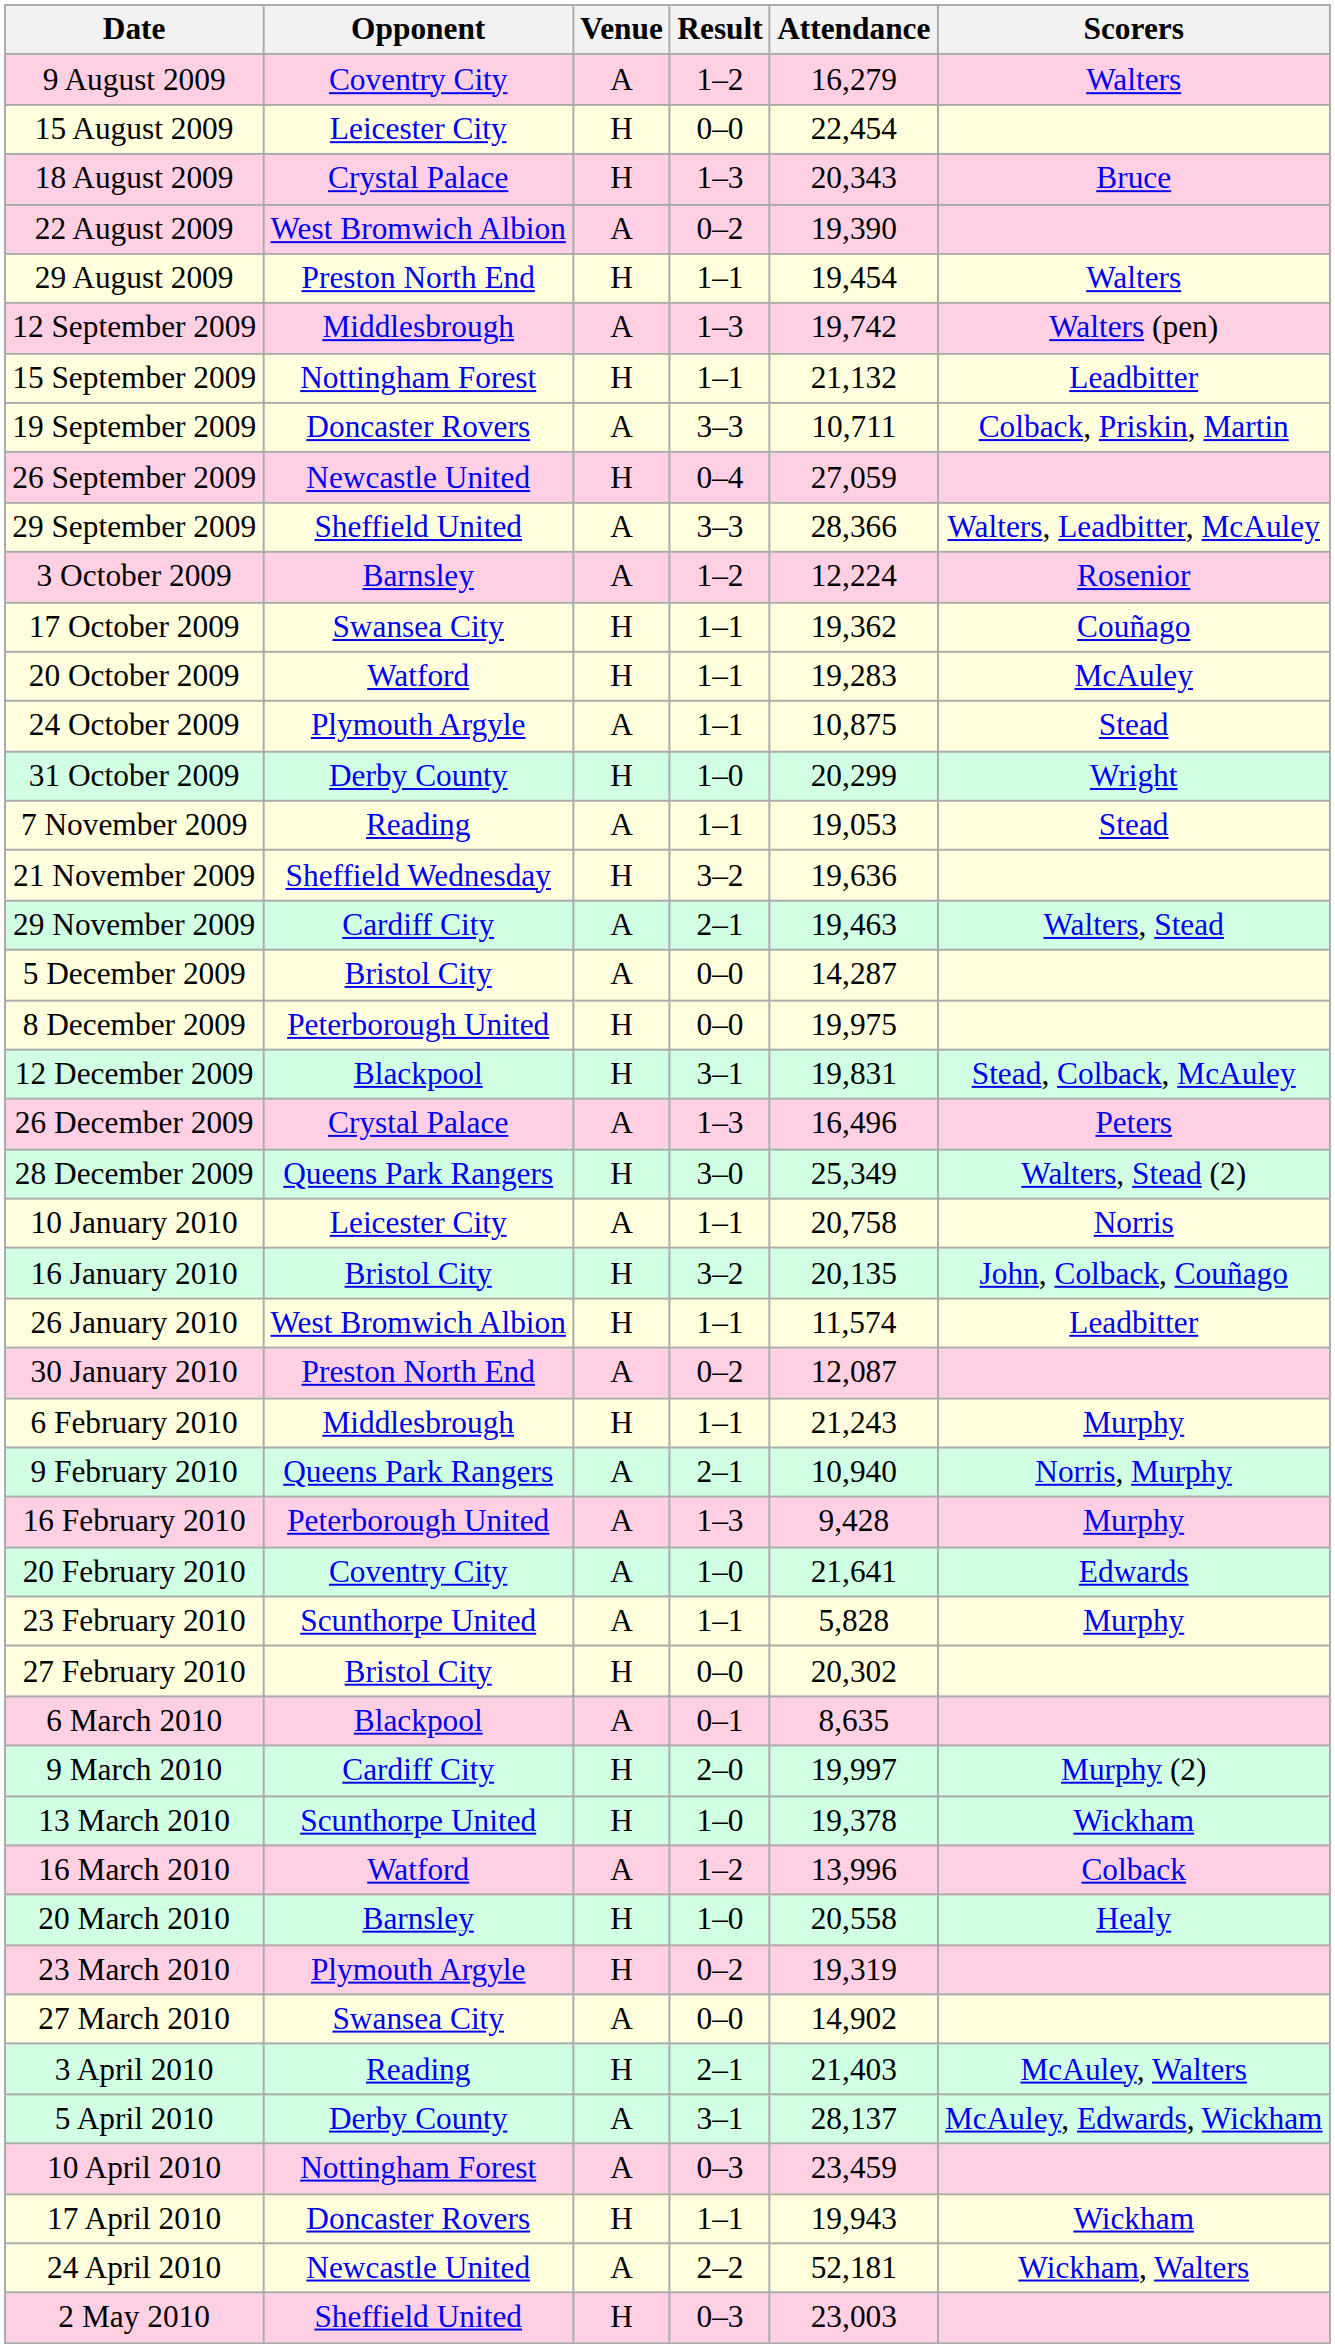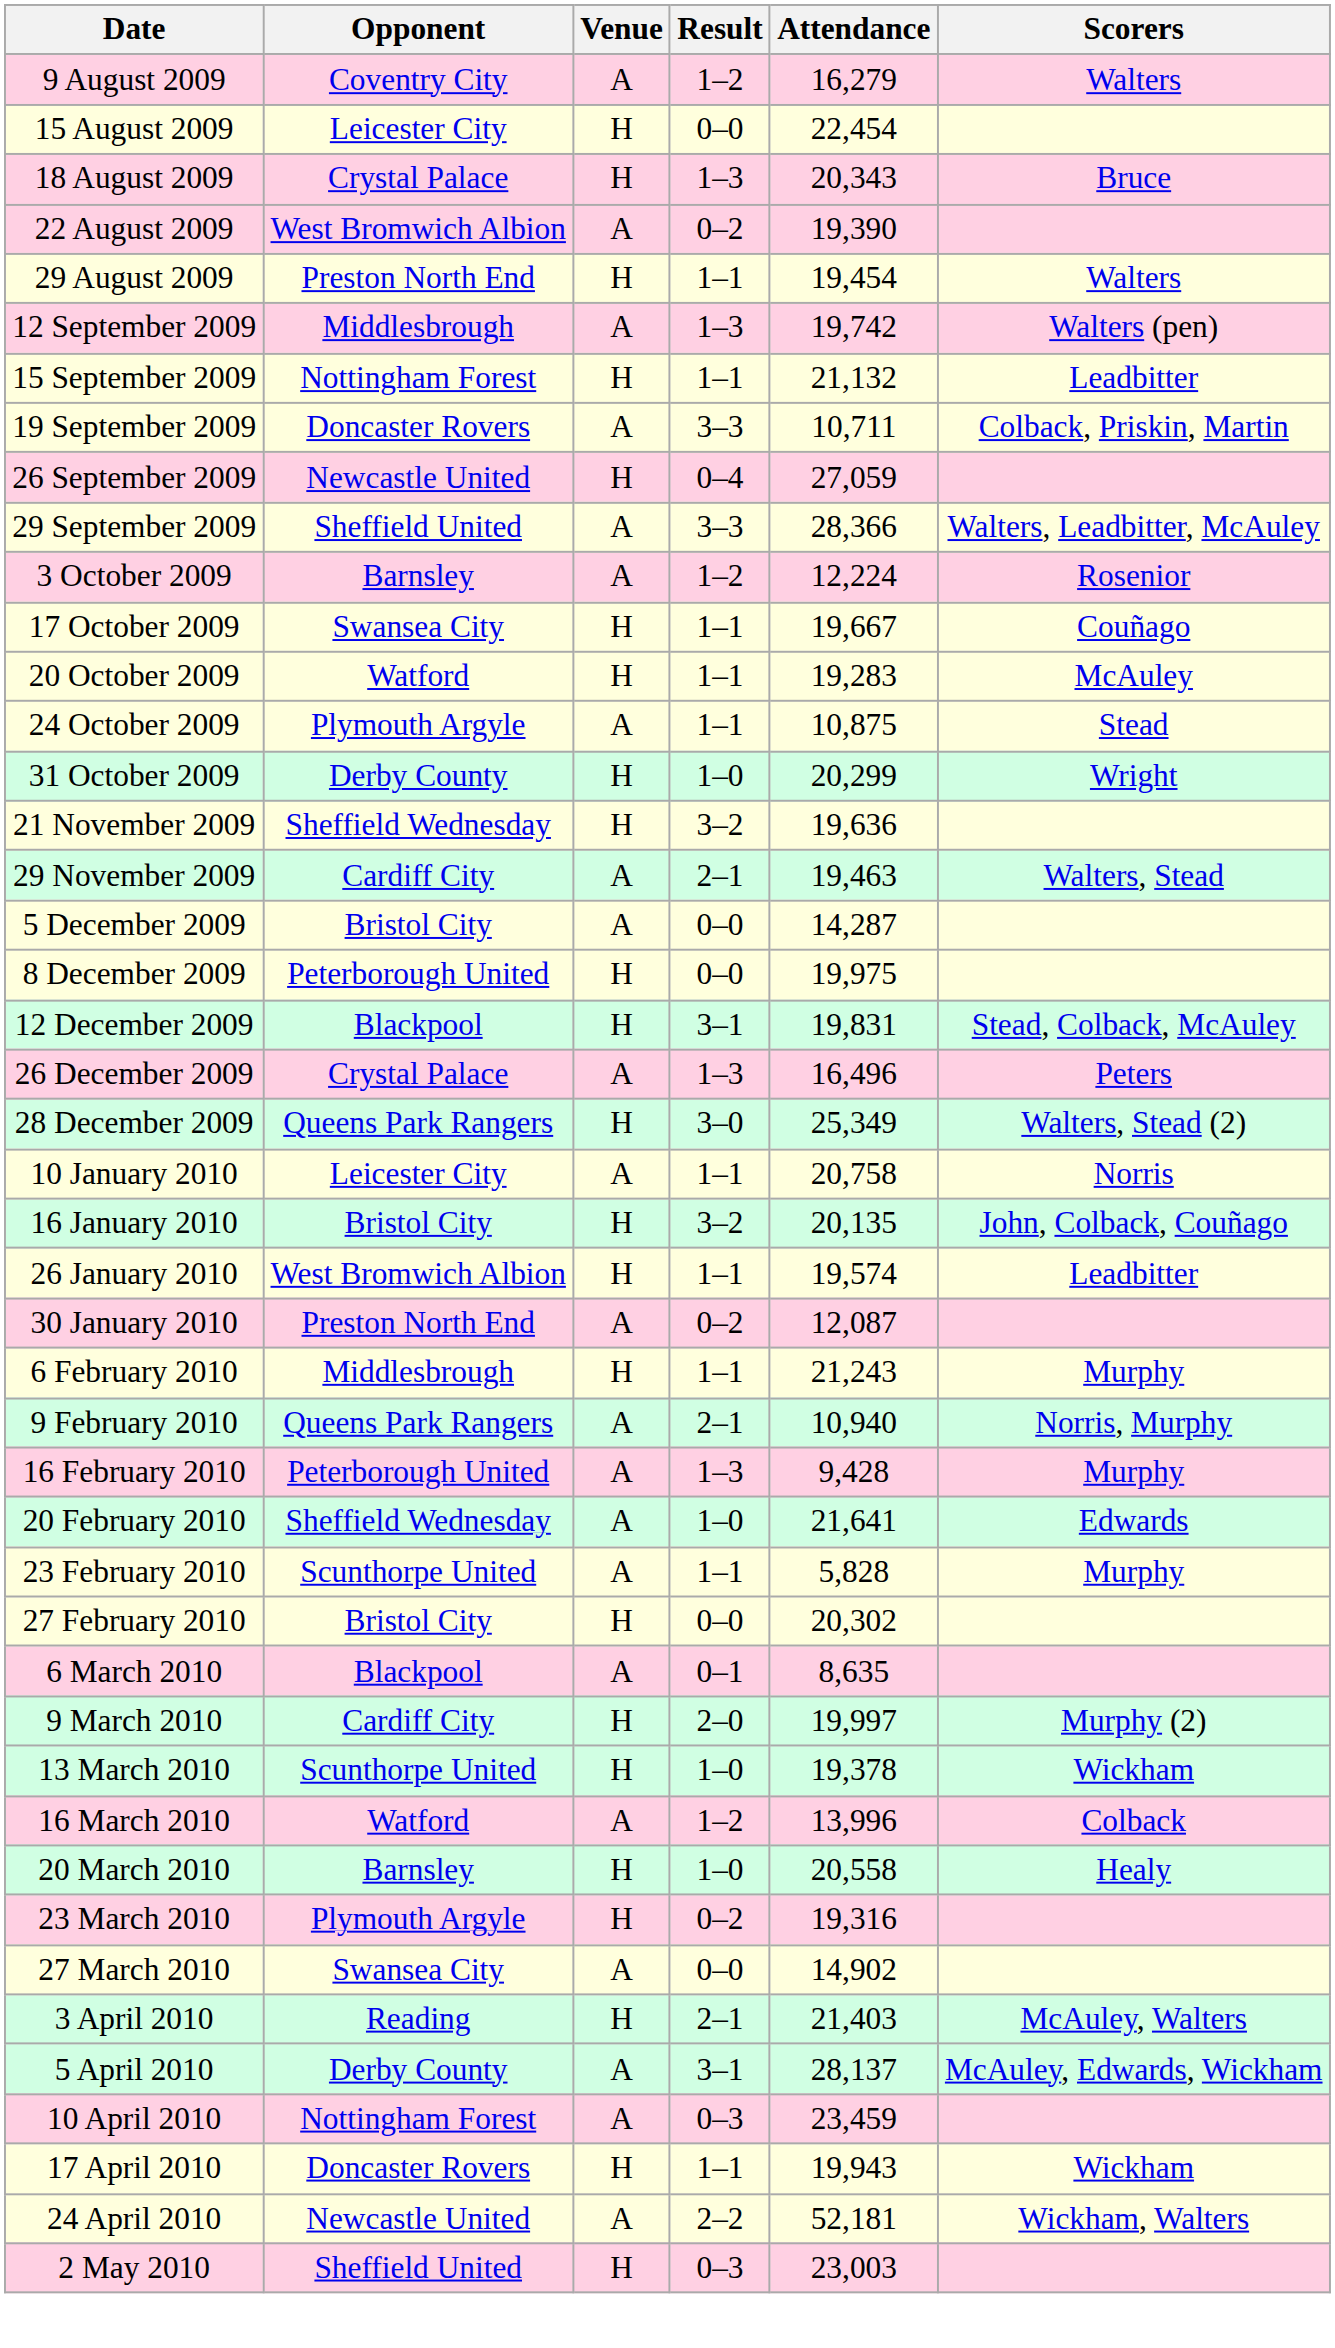17 October 2009 | Attendance: 19,362 -> 19,667
- row: 7 November 2009 | Reading | A | 1–1 | 19,053 | Stead
26 January 2010 | Attendance: 11,574 -> 19,574
20 February 2010 | Opponent: Coventry City -> Sheffield Wednesday
23 March 2010 | Attendance: 19,319 -> 19,316
